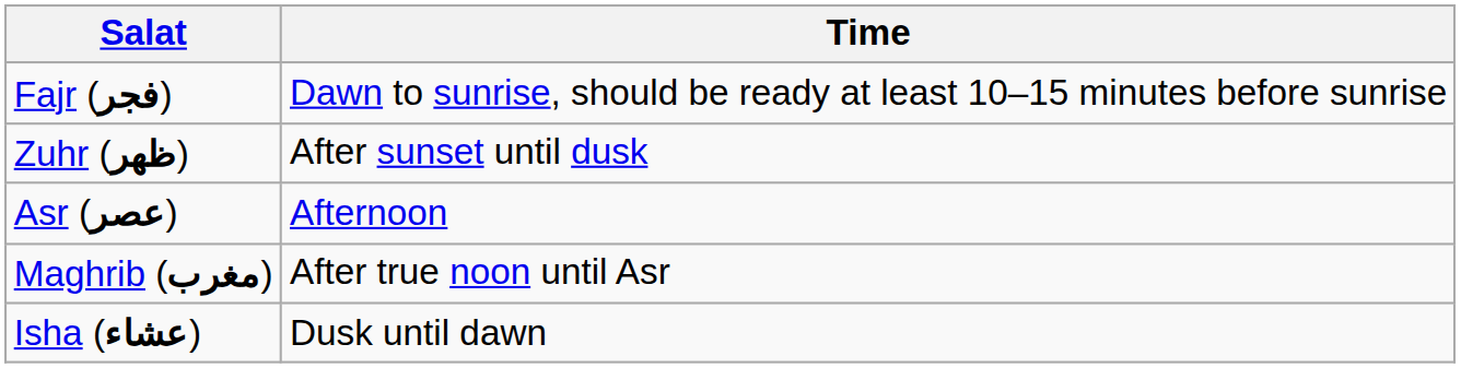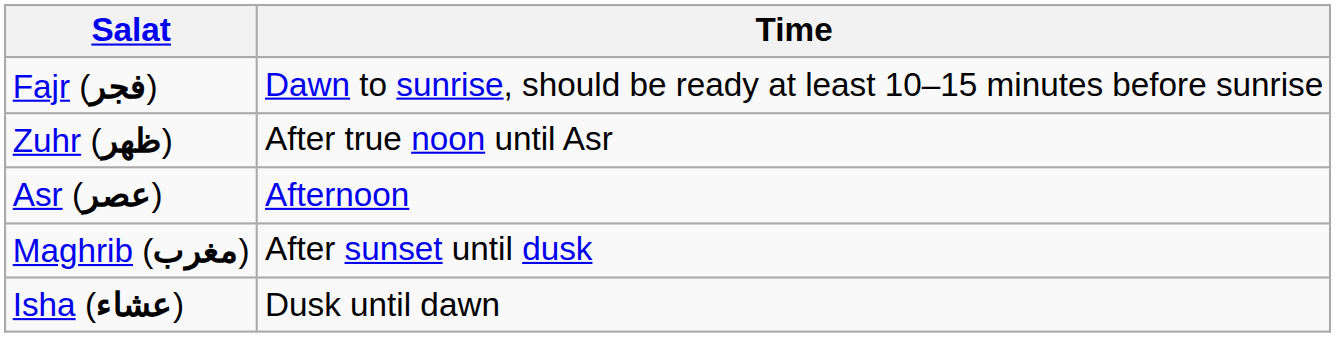Zuhr (ظهر) | Time: After sunset until dusk -> After true noon until Asr
Maghrib (مغرب) | Time: After true noon until Asr -> After sunset until dusk
